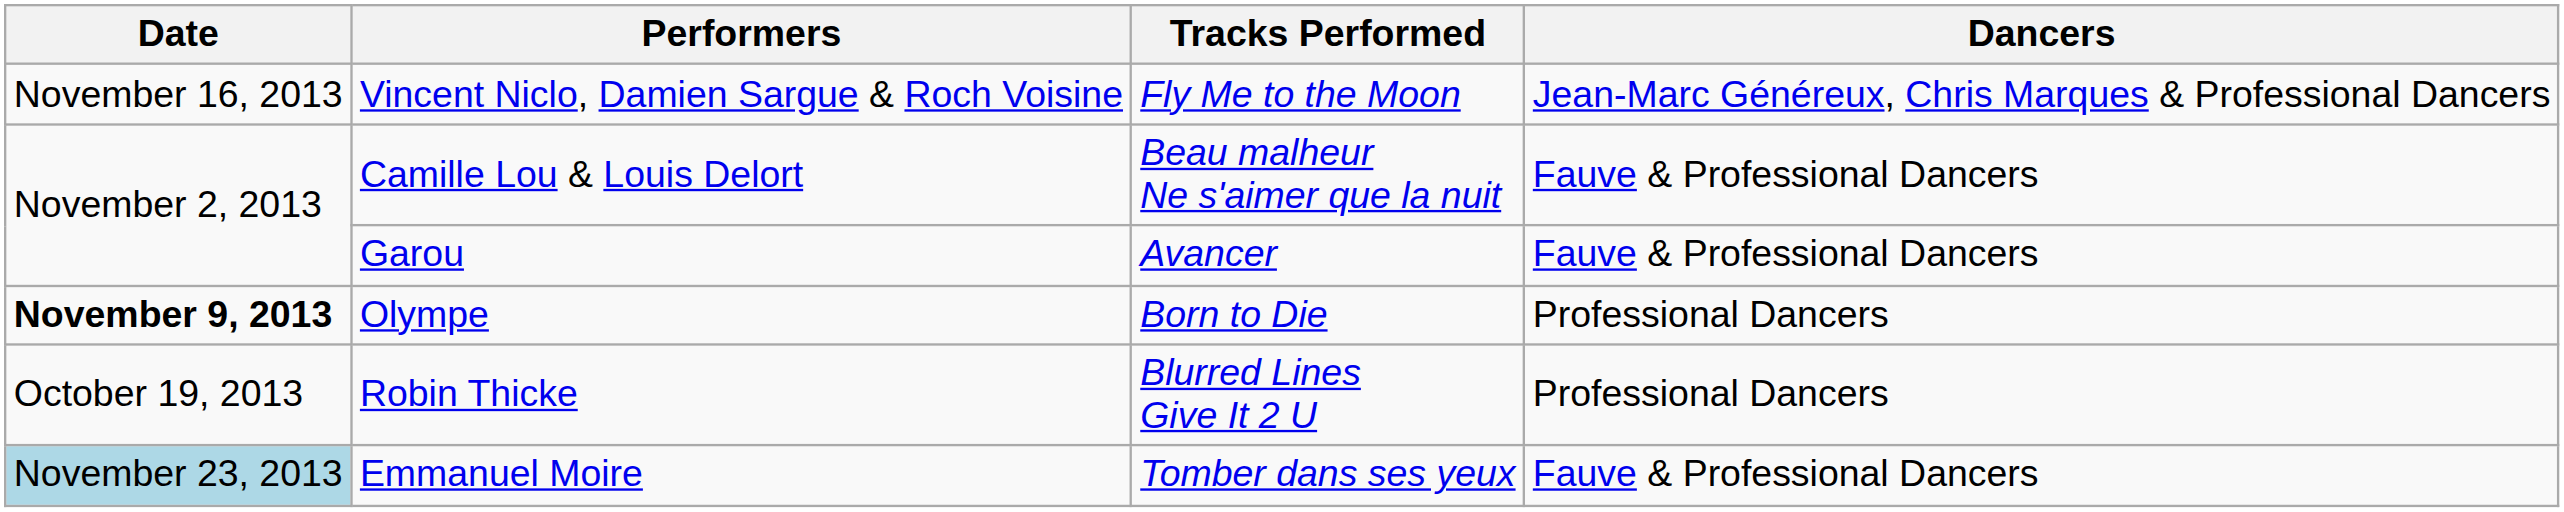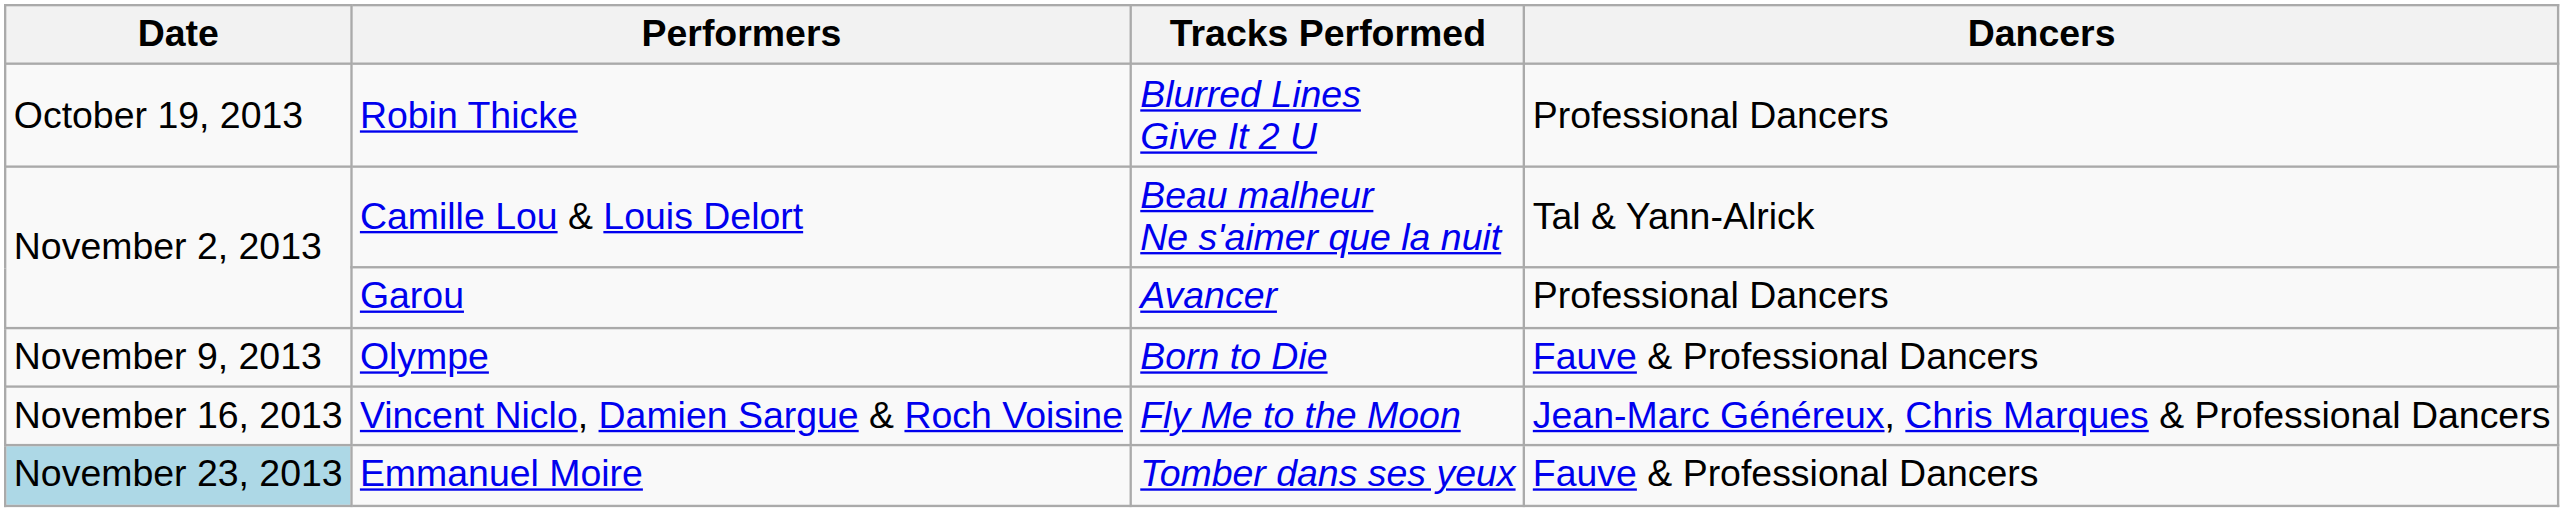rows swapped: Robin Thicke <-> Vincent Niclo, Damien Sargue & Roch Voisine
Camille Lou & Louis Delort | Dancers: Fauve & Professional Dancers -> Tal & Yann-Alrick
Garou | Dancers: Fauve & Professional Dancers -> Professional Dancers
Olympe | Date: bold -> normal
Olympe | Dancers: Professional Dancers -> Fauve & Professional Dancers
